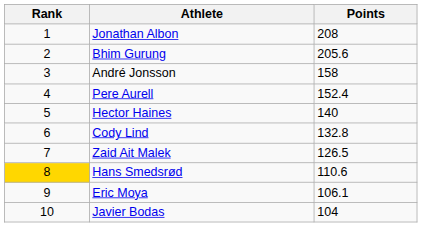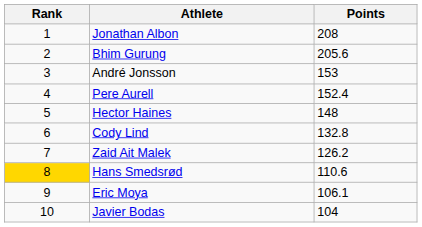André Jonsson | Points: 158 -> 153
Hector Haines | Points: 140 -> 148
Zaid Ait Malek | Points: 126.5 -> 126.2
